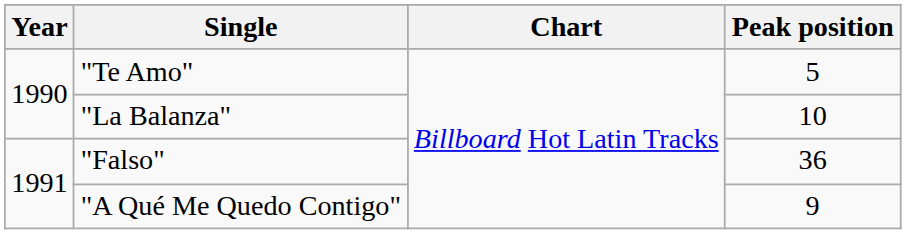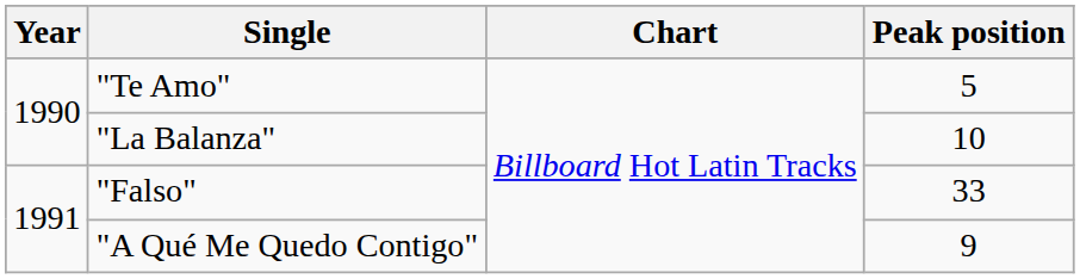"Falso" | Peak position: 36 -> 33
